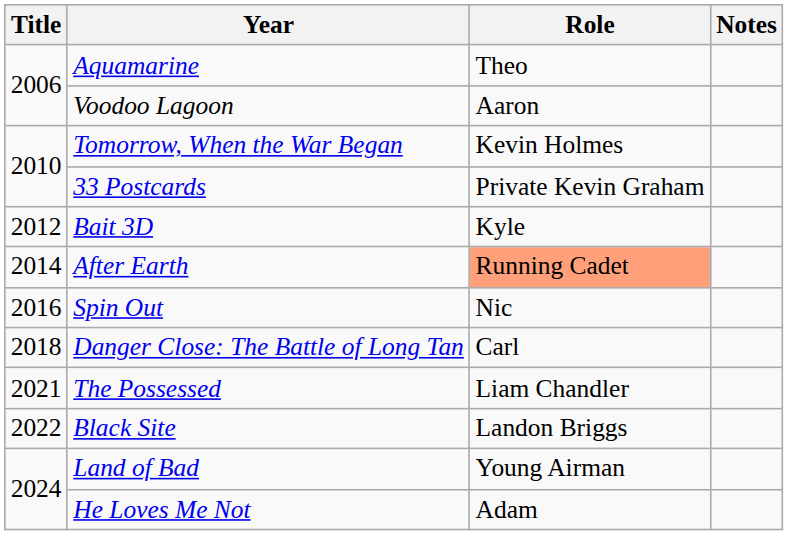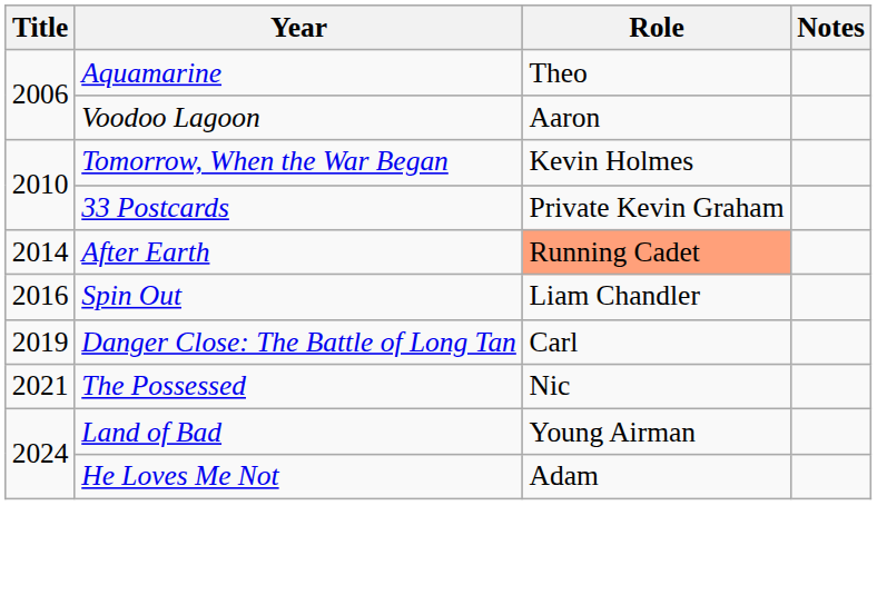- row: 2012 | Bait 3D | Kyle
Spin Out | Role: Nic -> Liam Chandler
Danger Close: The Battle of Long Tan | Title: 2018 -> 2019
The Possessed | Role: Liam Chandler -> Nic
- row: 2022 | Black Site | Landon Briggs
